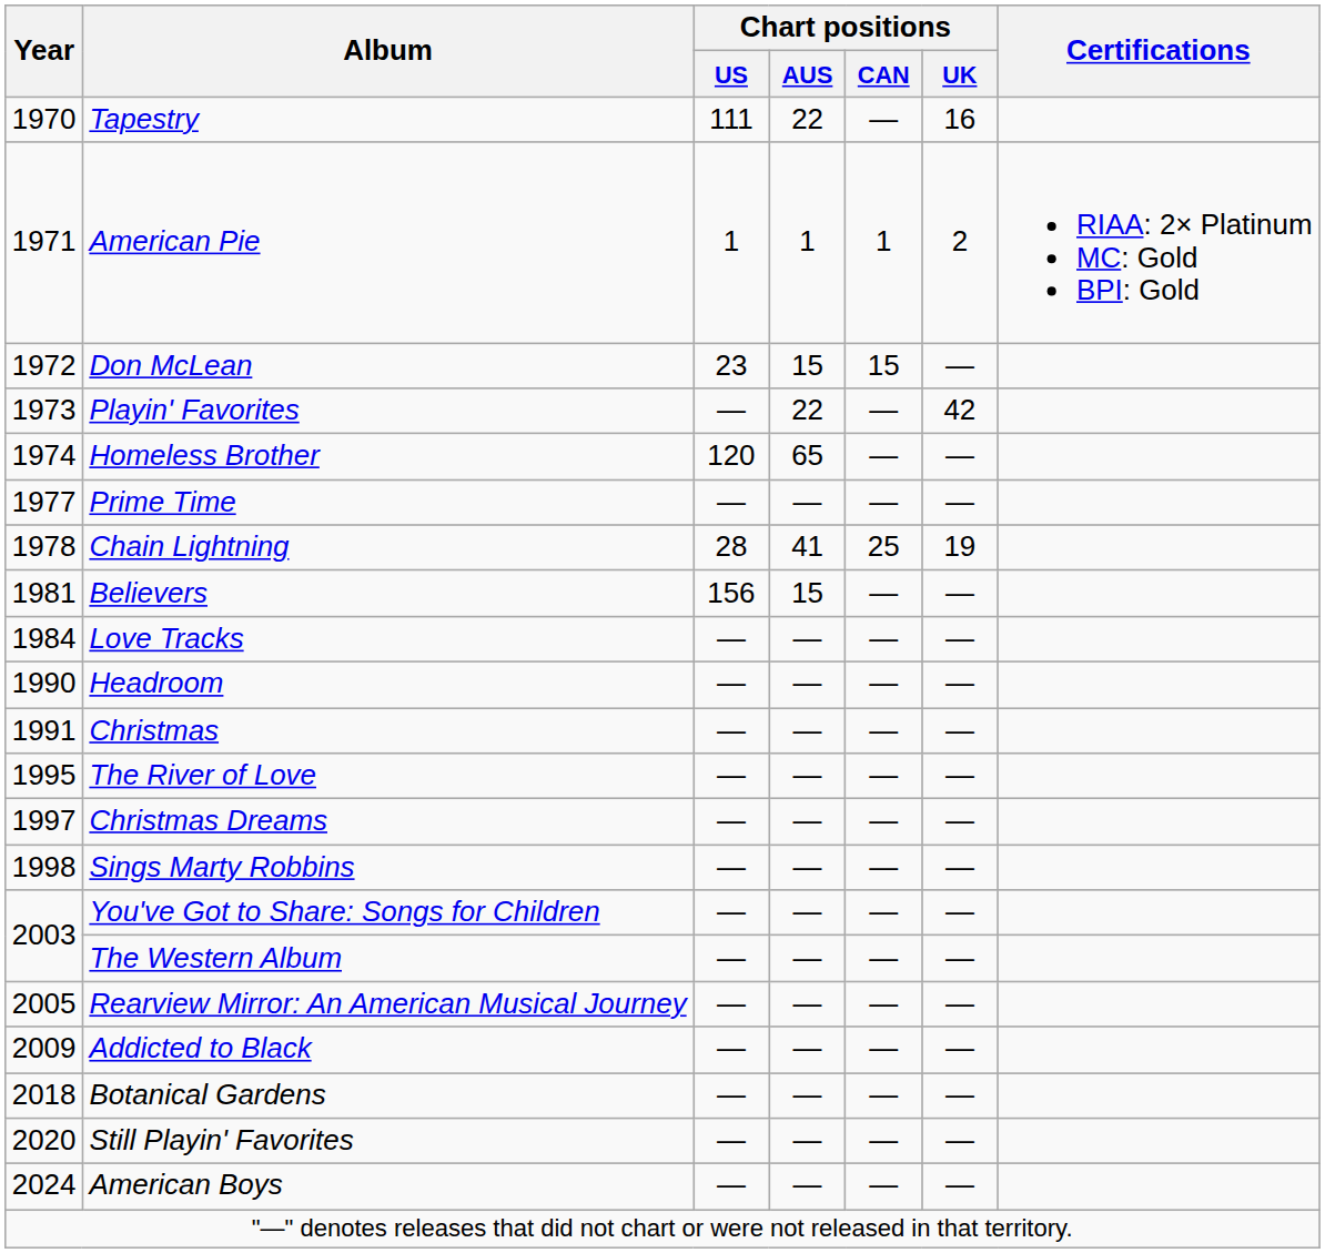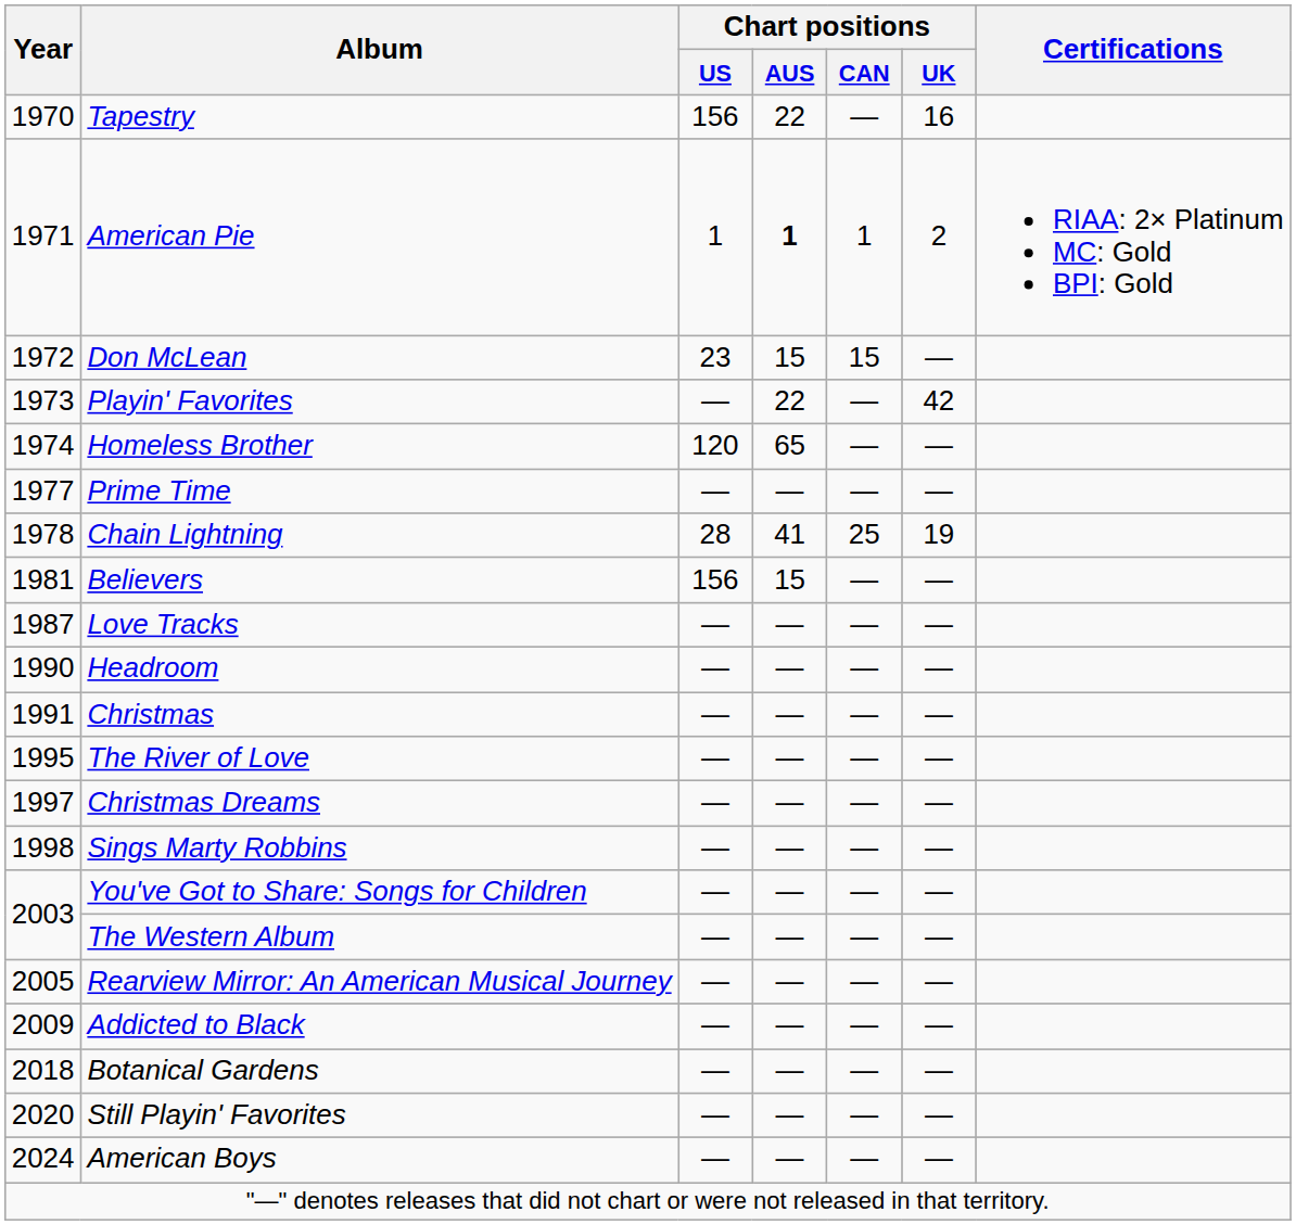Tapestry | Chart positions / US: 111 -> 156
American Pie | Chart positions / AUS: normal -> bold
Love Tracks | Year: 1984 -> 1987
